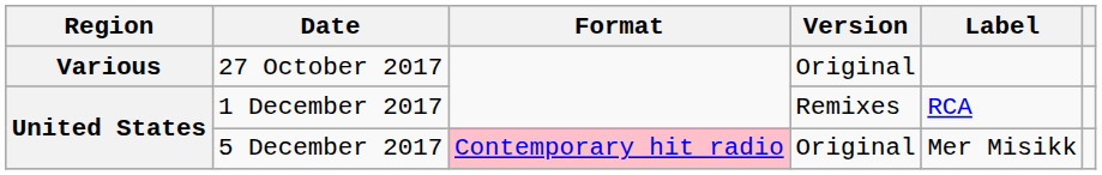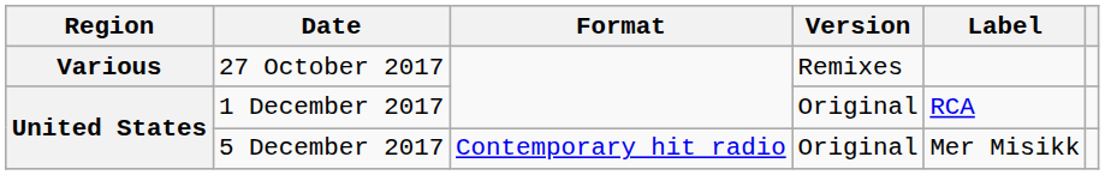27 October 2017 | Version: Original -> Remixes
1 December 2017 | Version: Remixes -> Original
5 December 2017 | Format: pink background -> no background
